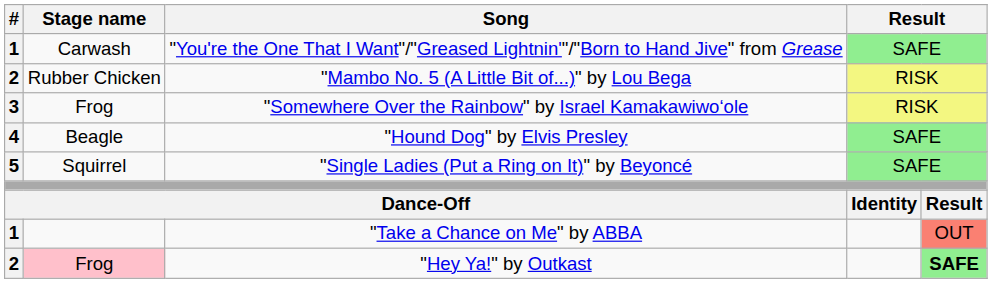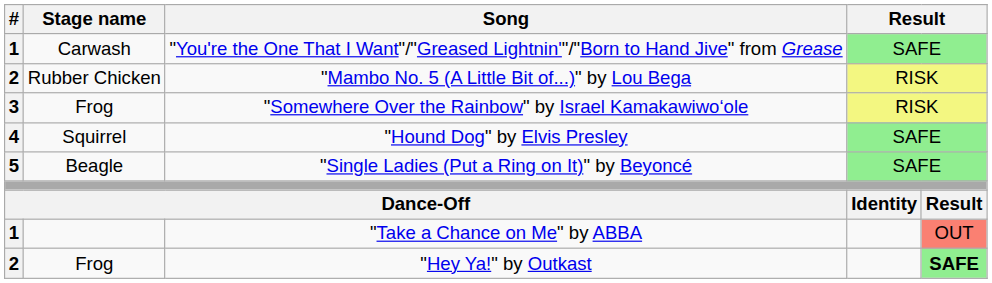"Hound Dog" by Elvis Presley | Stage name: Beagle -> Squirrel
"Single Ladies (Put a Ring on It)" by Beyoncé | Stage name: Squirrel -> Beagle
"Hey Ya!" by Outkast | Stage name: pink background -> no background
